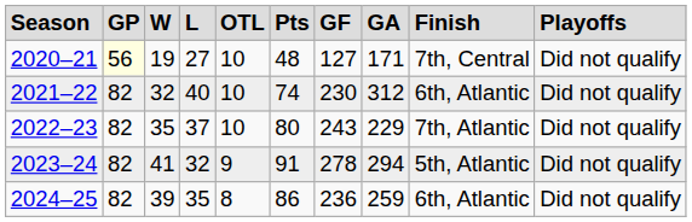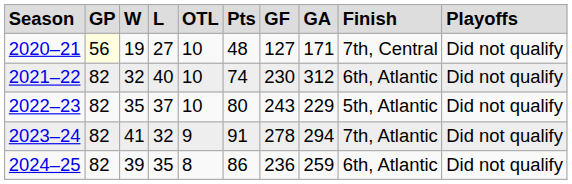2022–23 | column 9: 7th, Atlantic -> 5th, Atlantic
2023–24 | column 9: 5th, Atlantic -> 7th, Atlantic
